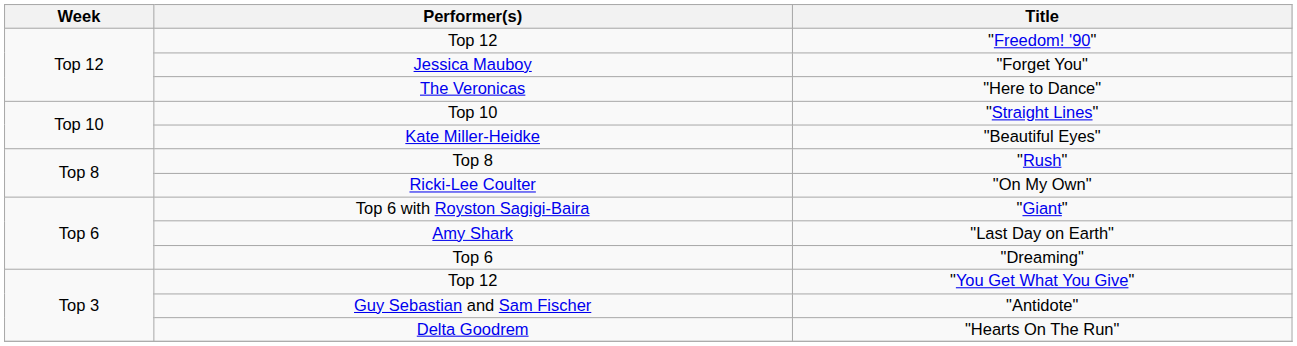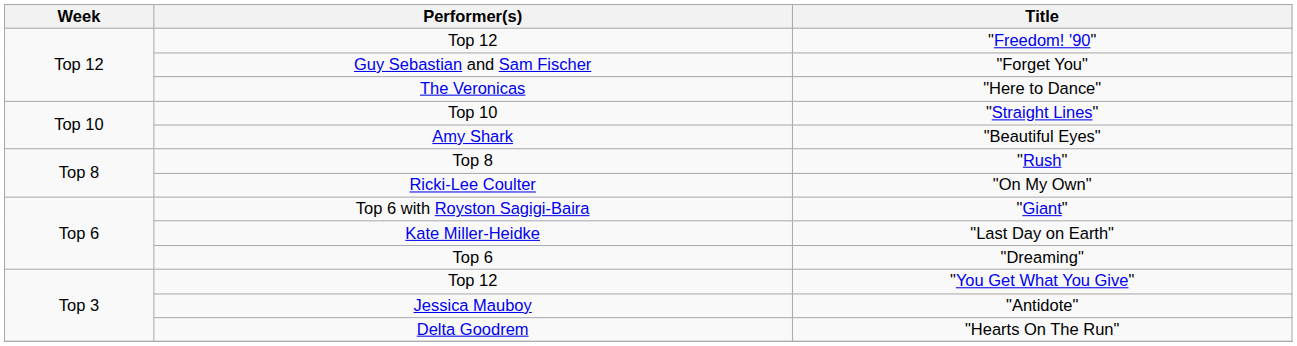"Forget You" | Performer(s): Jessica Mauboy -> Guy Sebastian and Sam Fischer
"Beautiful Eyes" | Performer(s): Kate Miller-Heidke -> Amy Shark
"Last Day on Earth" | Performer(s): Amy Shark -> Kate Miller-Heidke
"Antidote" | Performer(s): Guy Sebastian and Sam Fischer -> Jessica Mauboy
